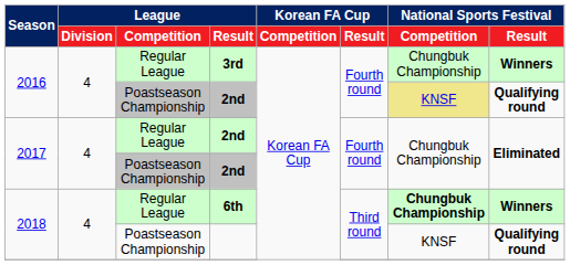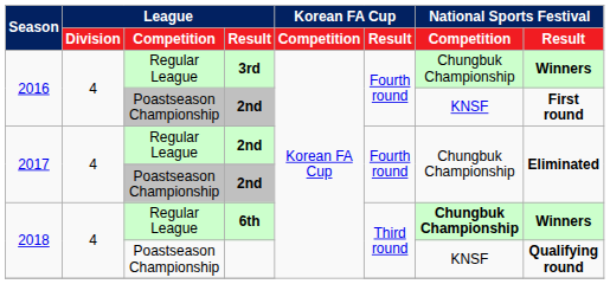2016 / 2nd | National Sports Festival / Competition: khaki background -> no background
2016 / 2nd | National Sports Festival / Result: Qualifying round -> First round
